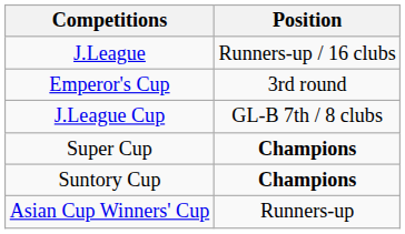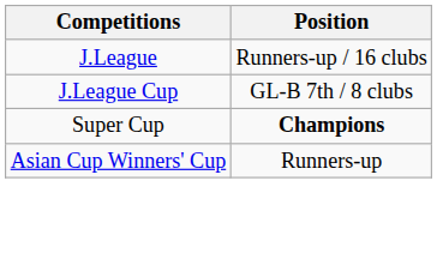- row: Emperor's Cup | 3rd round
- row: Suntory Cup | Champions
